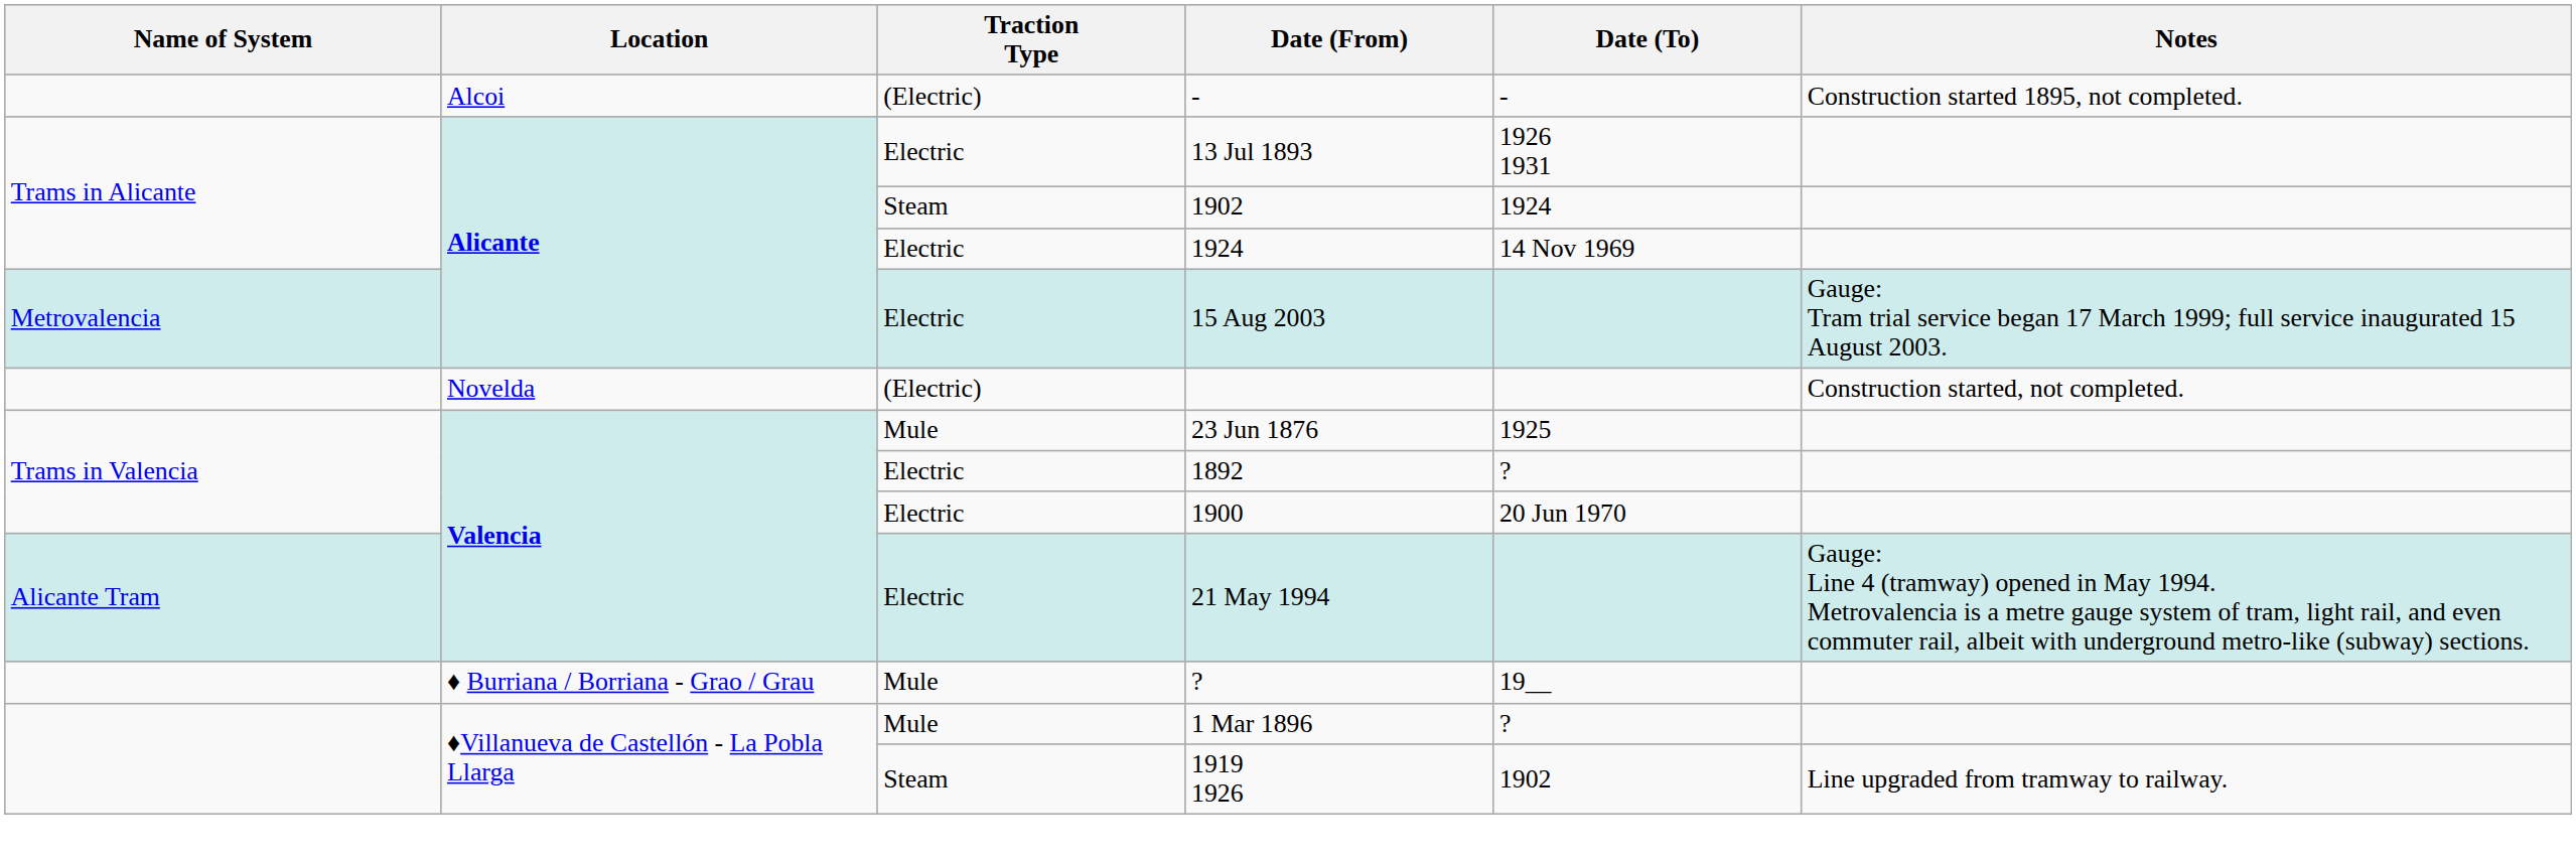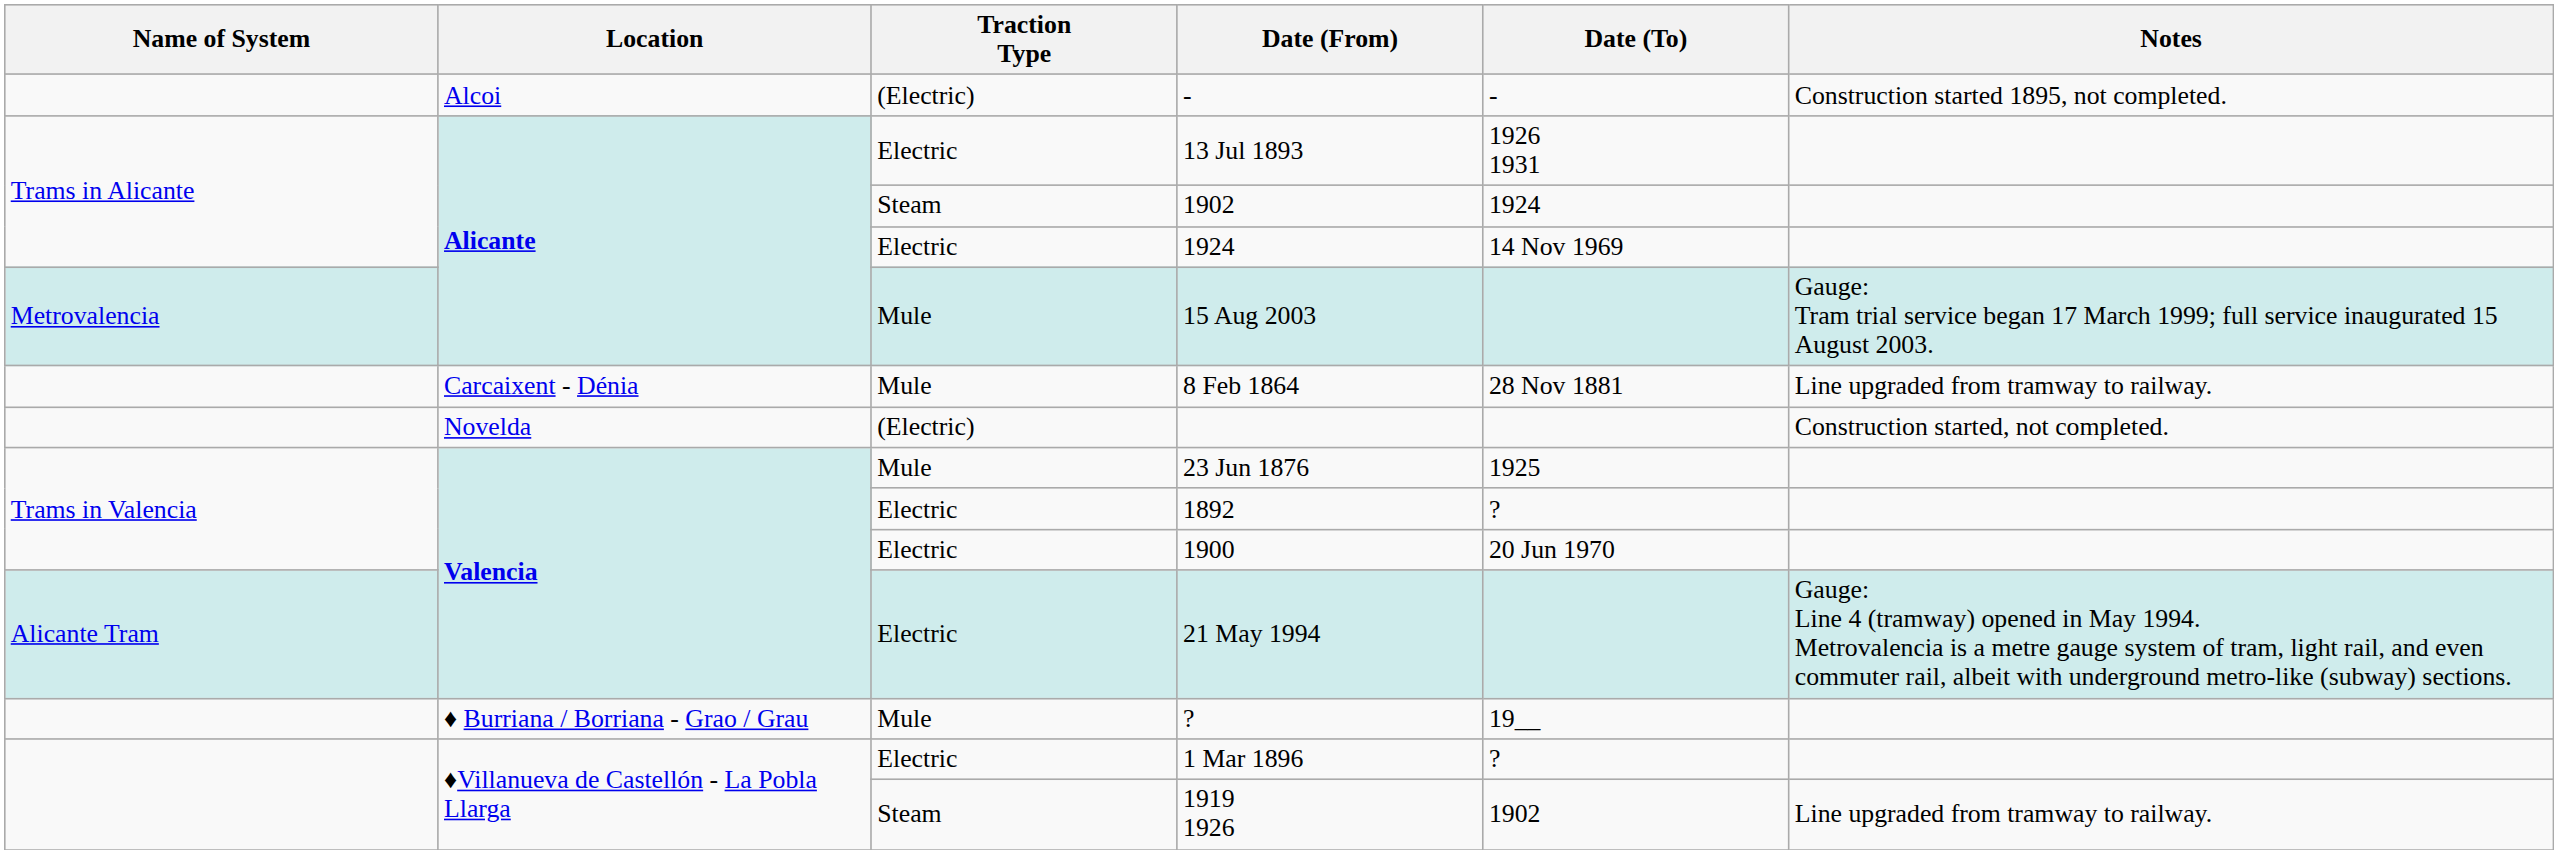15 Aug 2003 | Traction Type: Electric -> Mule
+ row: Carcaixent - Dénia | Mule | 8 Feb 1864 | 28 Nov 1881 | Line upgraded from tramway to railway.
1 Mar 1896 | Traction Type: Mule -> Electric
